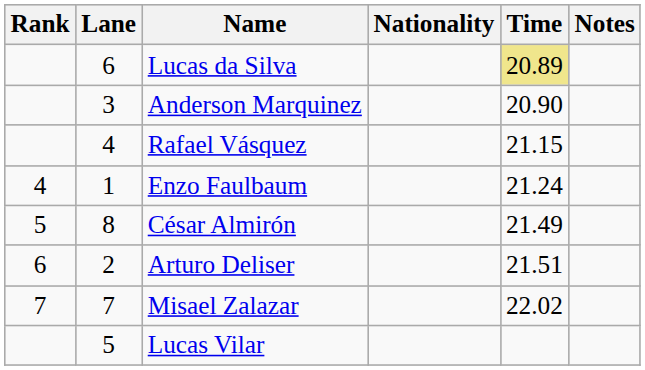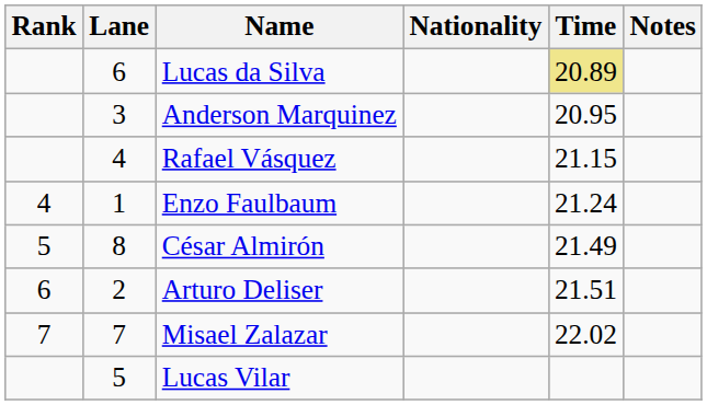Anderson Marquinez | Time: 20.90 -> 20.95
